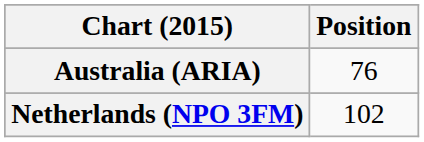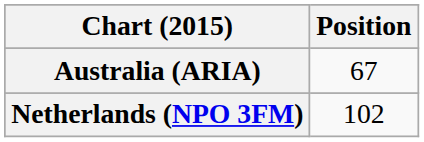Australia (ARIA) | Position: 76 -> 67
